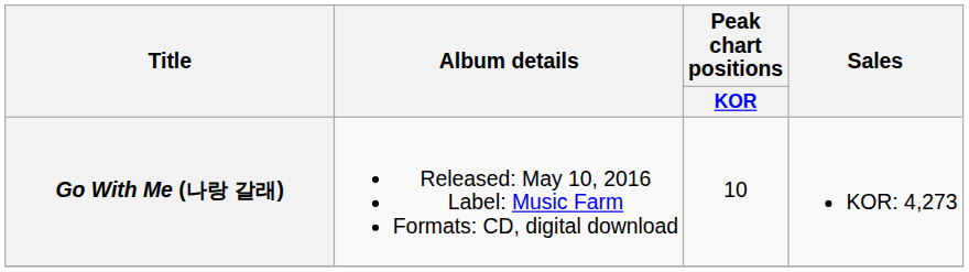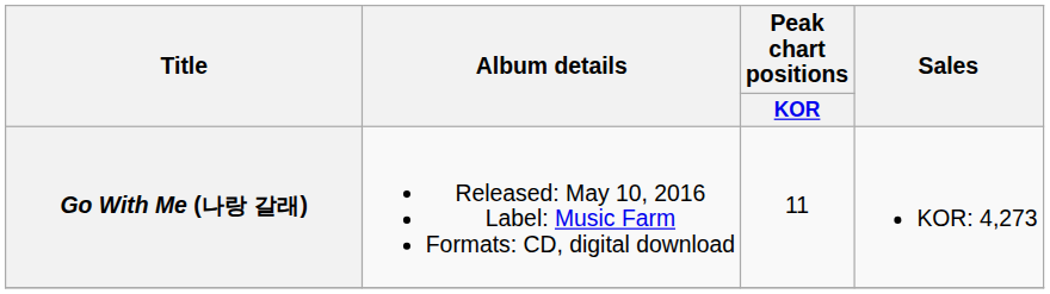Go With Me (나랑 갈래) | Peak chart positions / KOR: 10 -> 11
